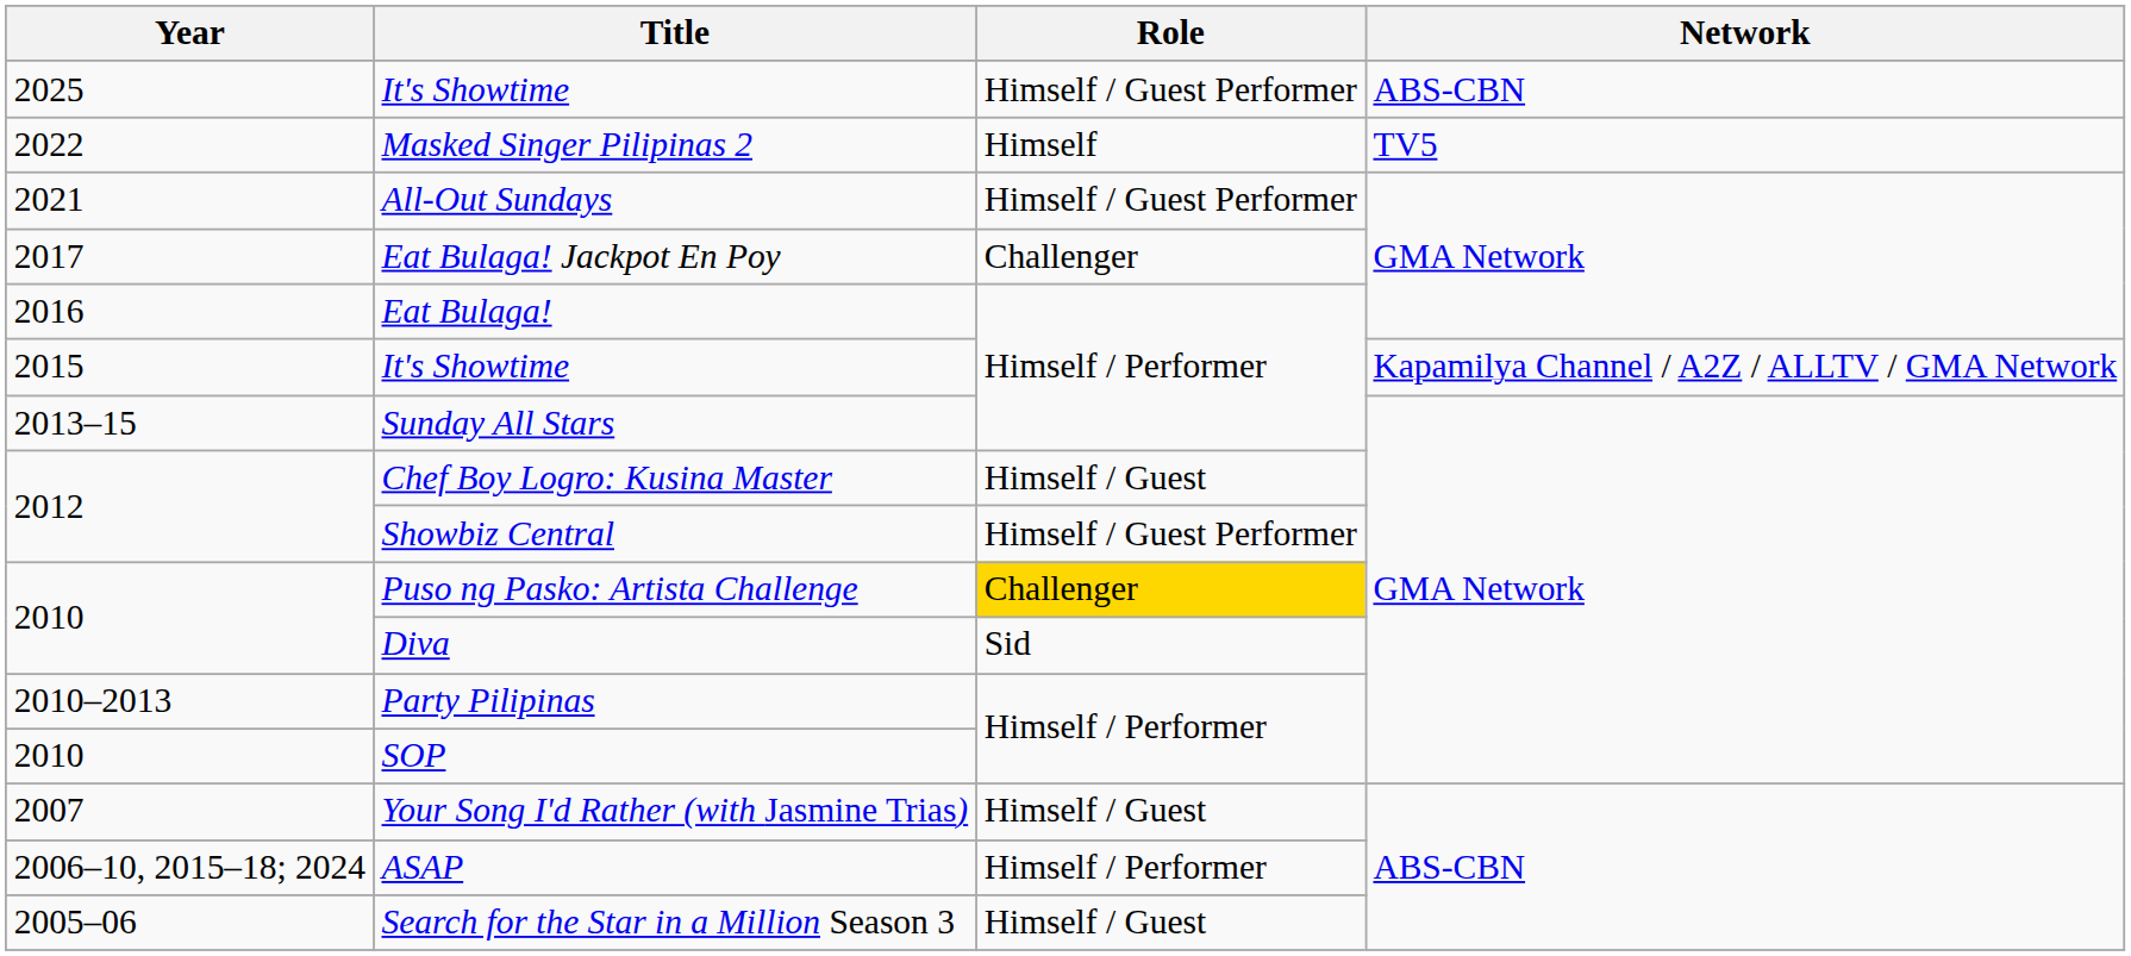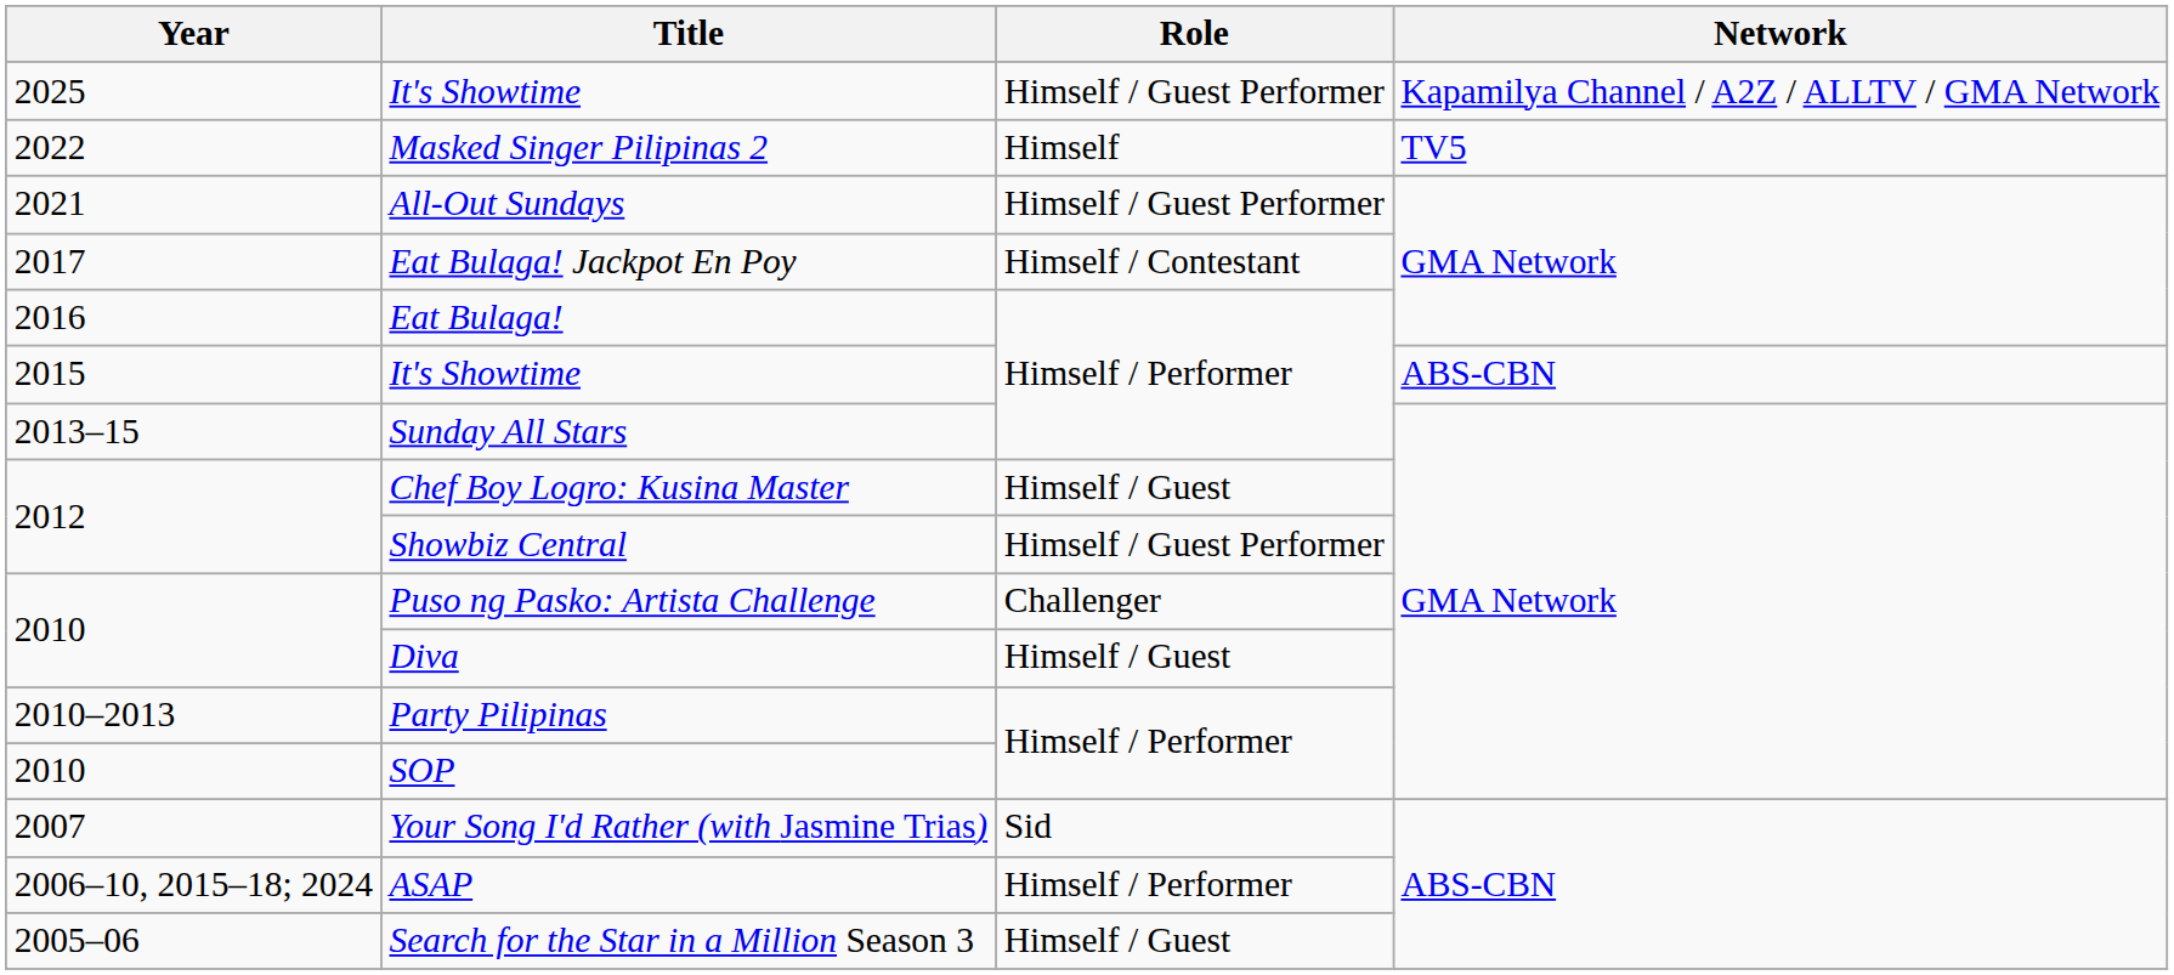2025 / It's Showtime | Network: ABS-CBN -> Kapamilya Channel / A2Z / ALLTV / GMA Network
Eat Bulaga! Jackpot En Poy | Role: Challenger -> Himself / Contestant
2015 / It's Showtime | Network: Kapamilya Channel / A2Z / ALLTV / GMA Network -> ABS-CBN
Puso ng Pasko: Artista Challenge | Role: gold background -> no background
Diva | Role: Sid -> Himself / Guest
Your Song I'd Rather (with Jasmine Trias) | Role: Himself / Guest -> Sid
